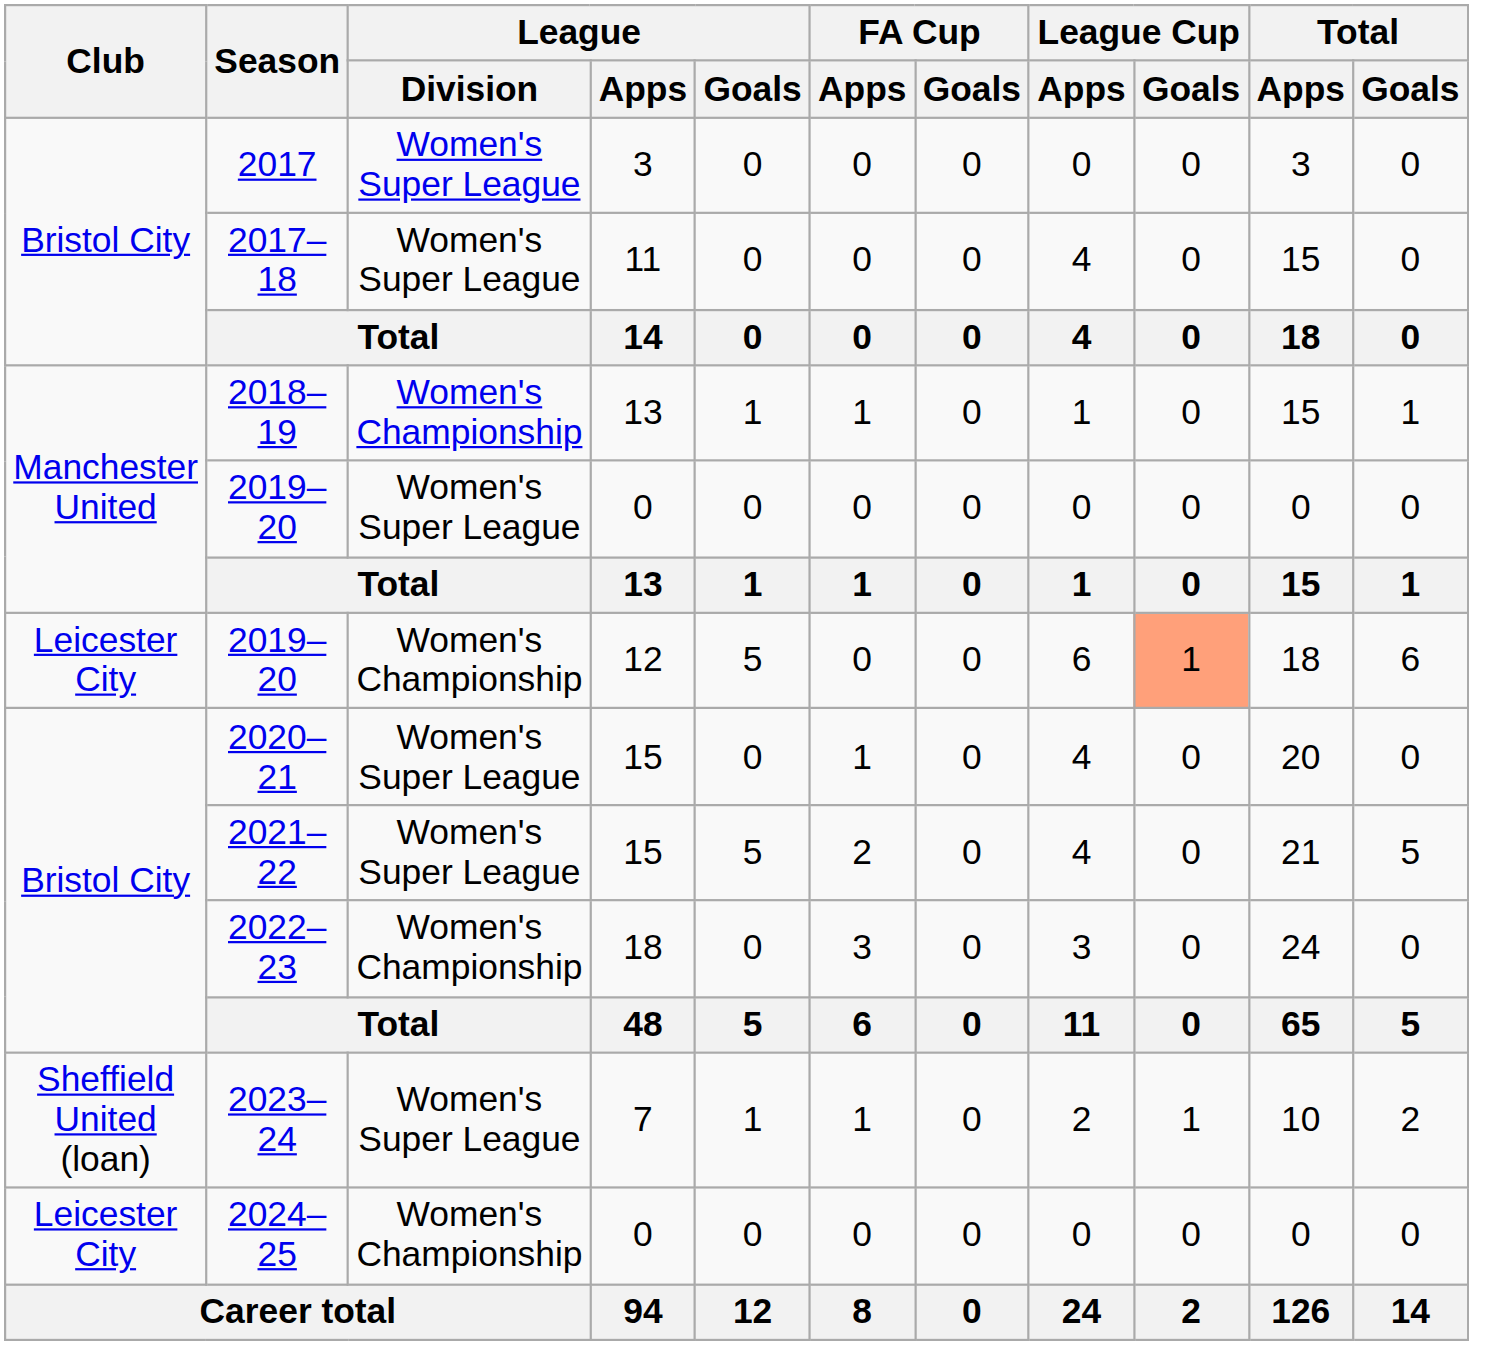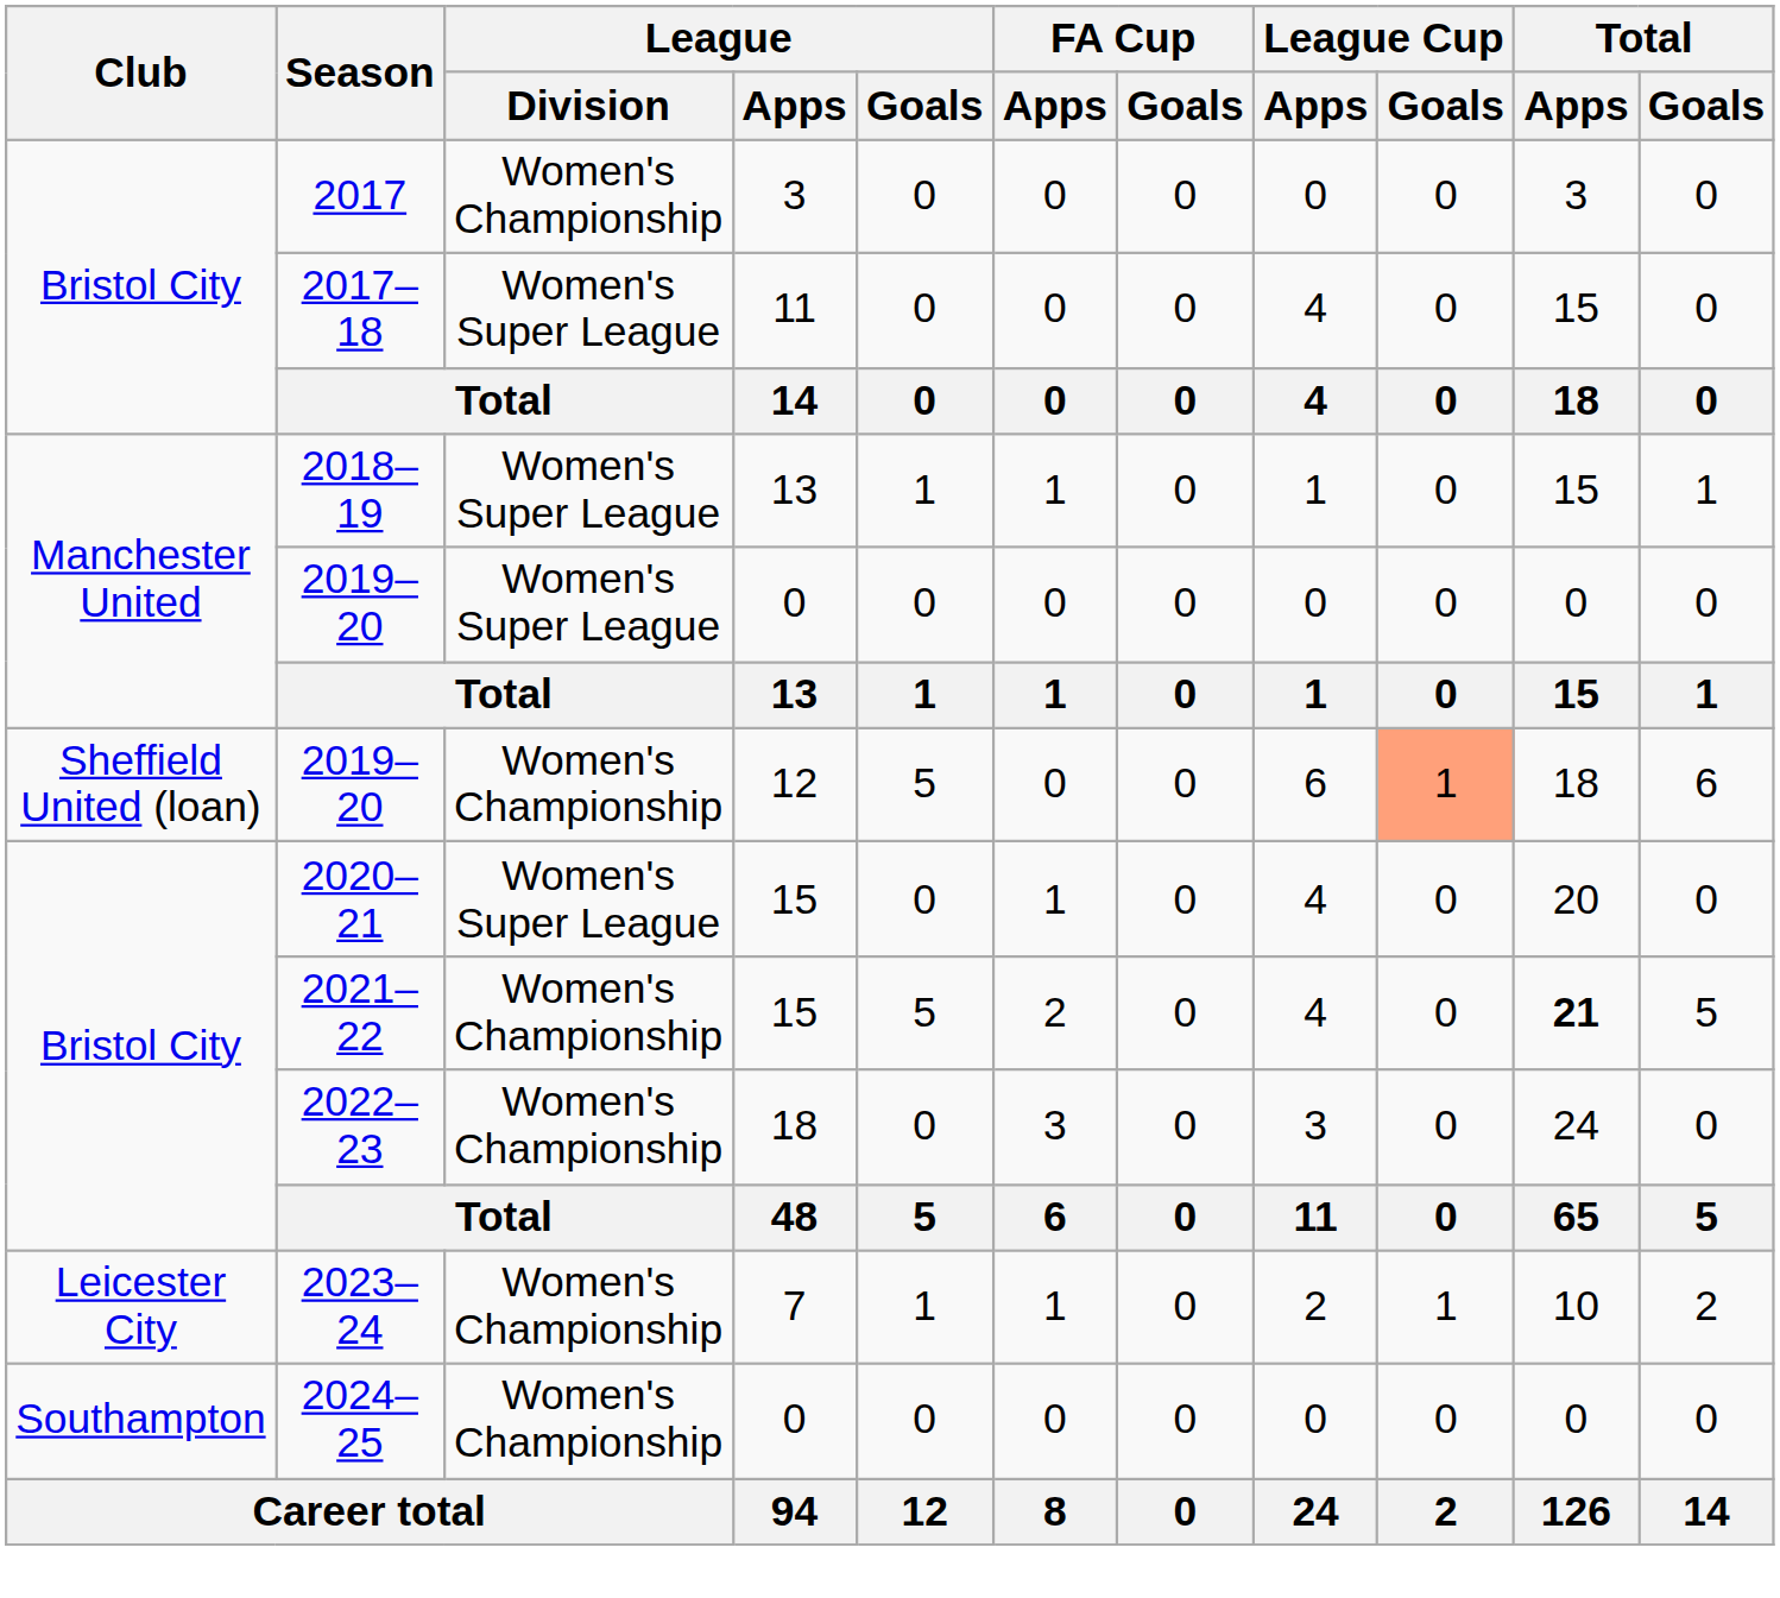2017 | League / Division: Women's Super League -> Women's Championship
2018–19 | League / Division: Women's Championship -> Women's Super League
2019–20 / 12 | Club: Leicester City -> Sheffield United (loan)
2021–22 | League / Division: Women's Super League -> Women's Championship
2021–22 | Total / Apps: normal -> bold
2023–24 | Club: Sheffield United (loan) -> Leicester City
2023–24 | League / Division: Women's Super League -> Women's Championship
2024–25 | Club: Leicester City -> Southampton
